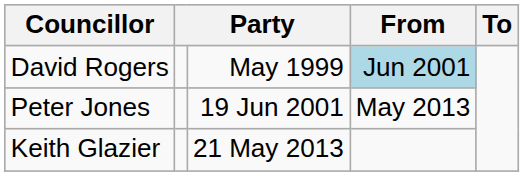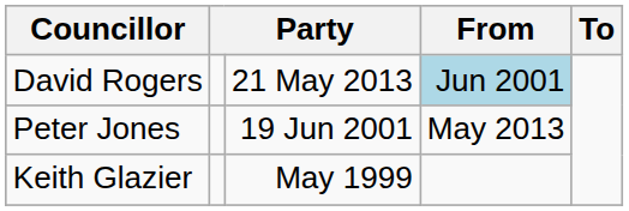David Rogers | column 3: May 1999 -> 21 May 2013
Keith Glazier | column 3: 21 May 2013 -> May 1999
